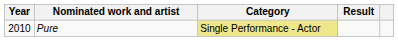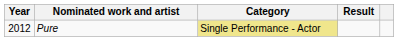Pure | Year: 2010 -> 2012
